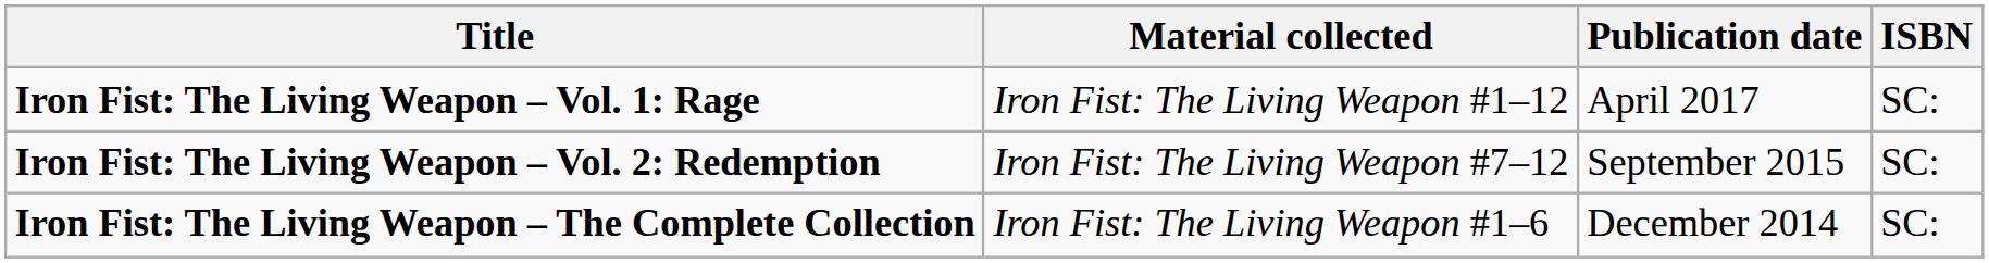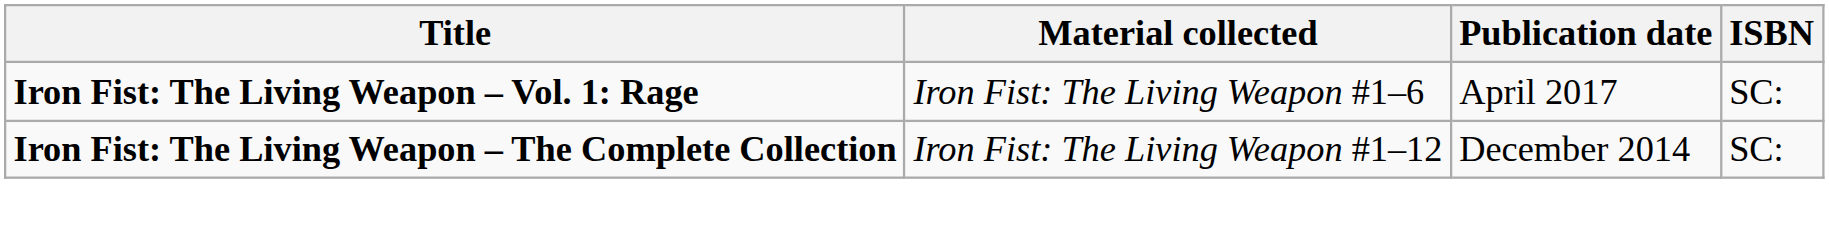Iron Fist: The Living Weapon – Vol. 1: Rage | Material collected: Iron Fist: The Living Weapon #1–12 -> Iron Fist: The Living Weapon #1–6
- row: Iron Fist: The Living Weapon – Vol. 2: Redemption | Iron Fist: The Living Weapon #7–12 | September 2015 | SC:
Iron Fist: The Living Weapon – The Complete Collection | Material collected: Iron Fist: The Living Weapon #1–6 -> Iron Fist: The Living Weapon #1–12
